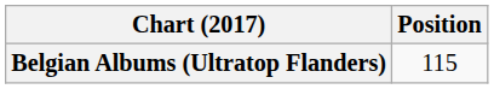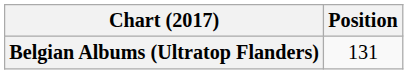Belgian Albums (Ultratop Flanders) | Position: 115 -> 131
